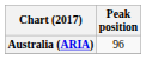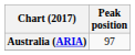Australia (ARIA) | Peak position: 96 -> 97
